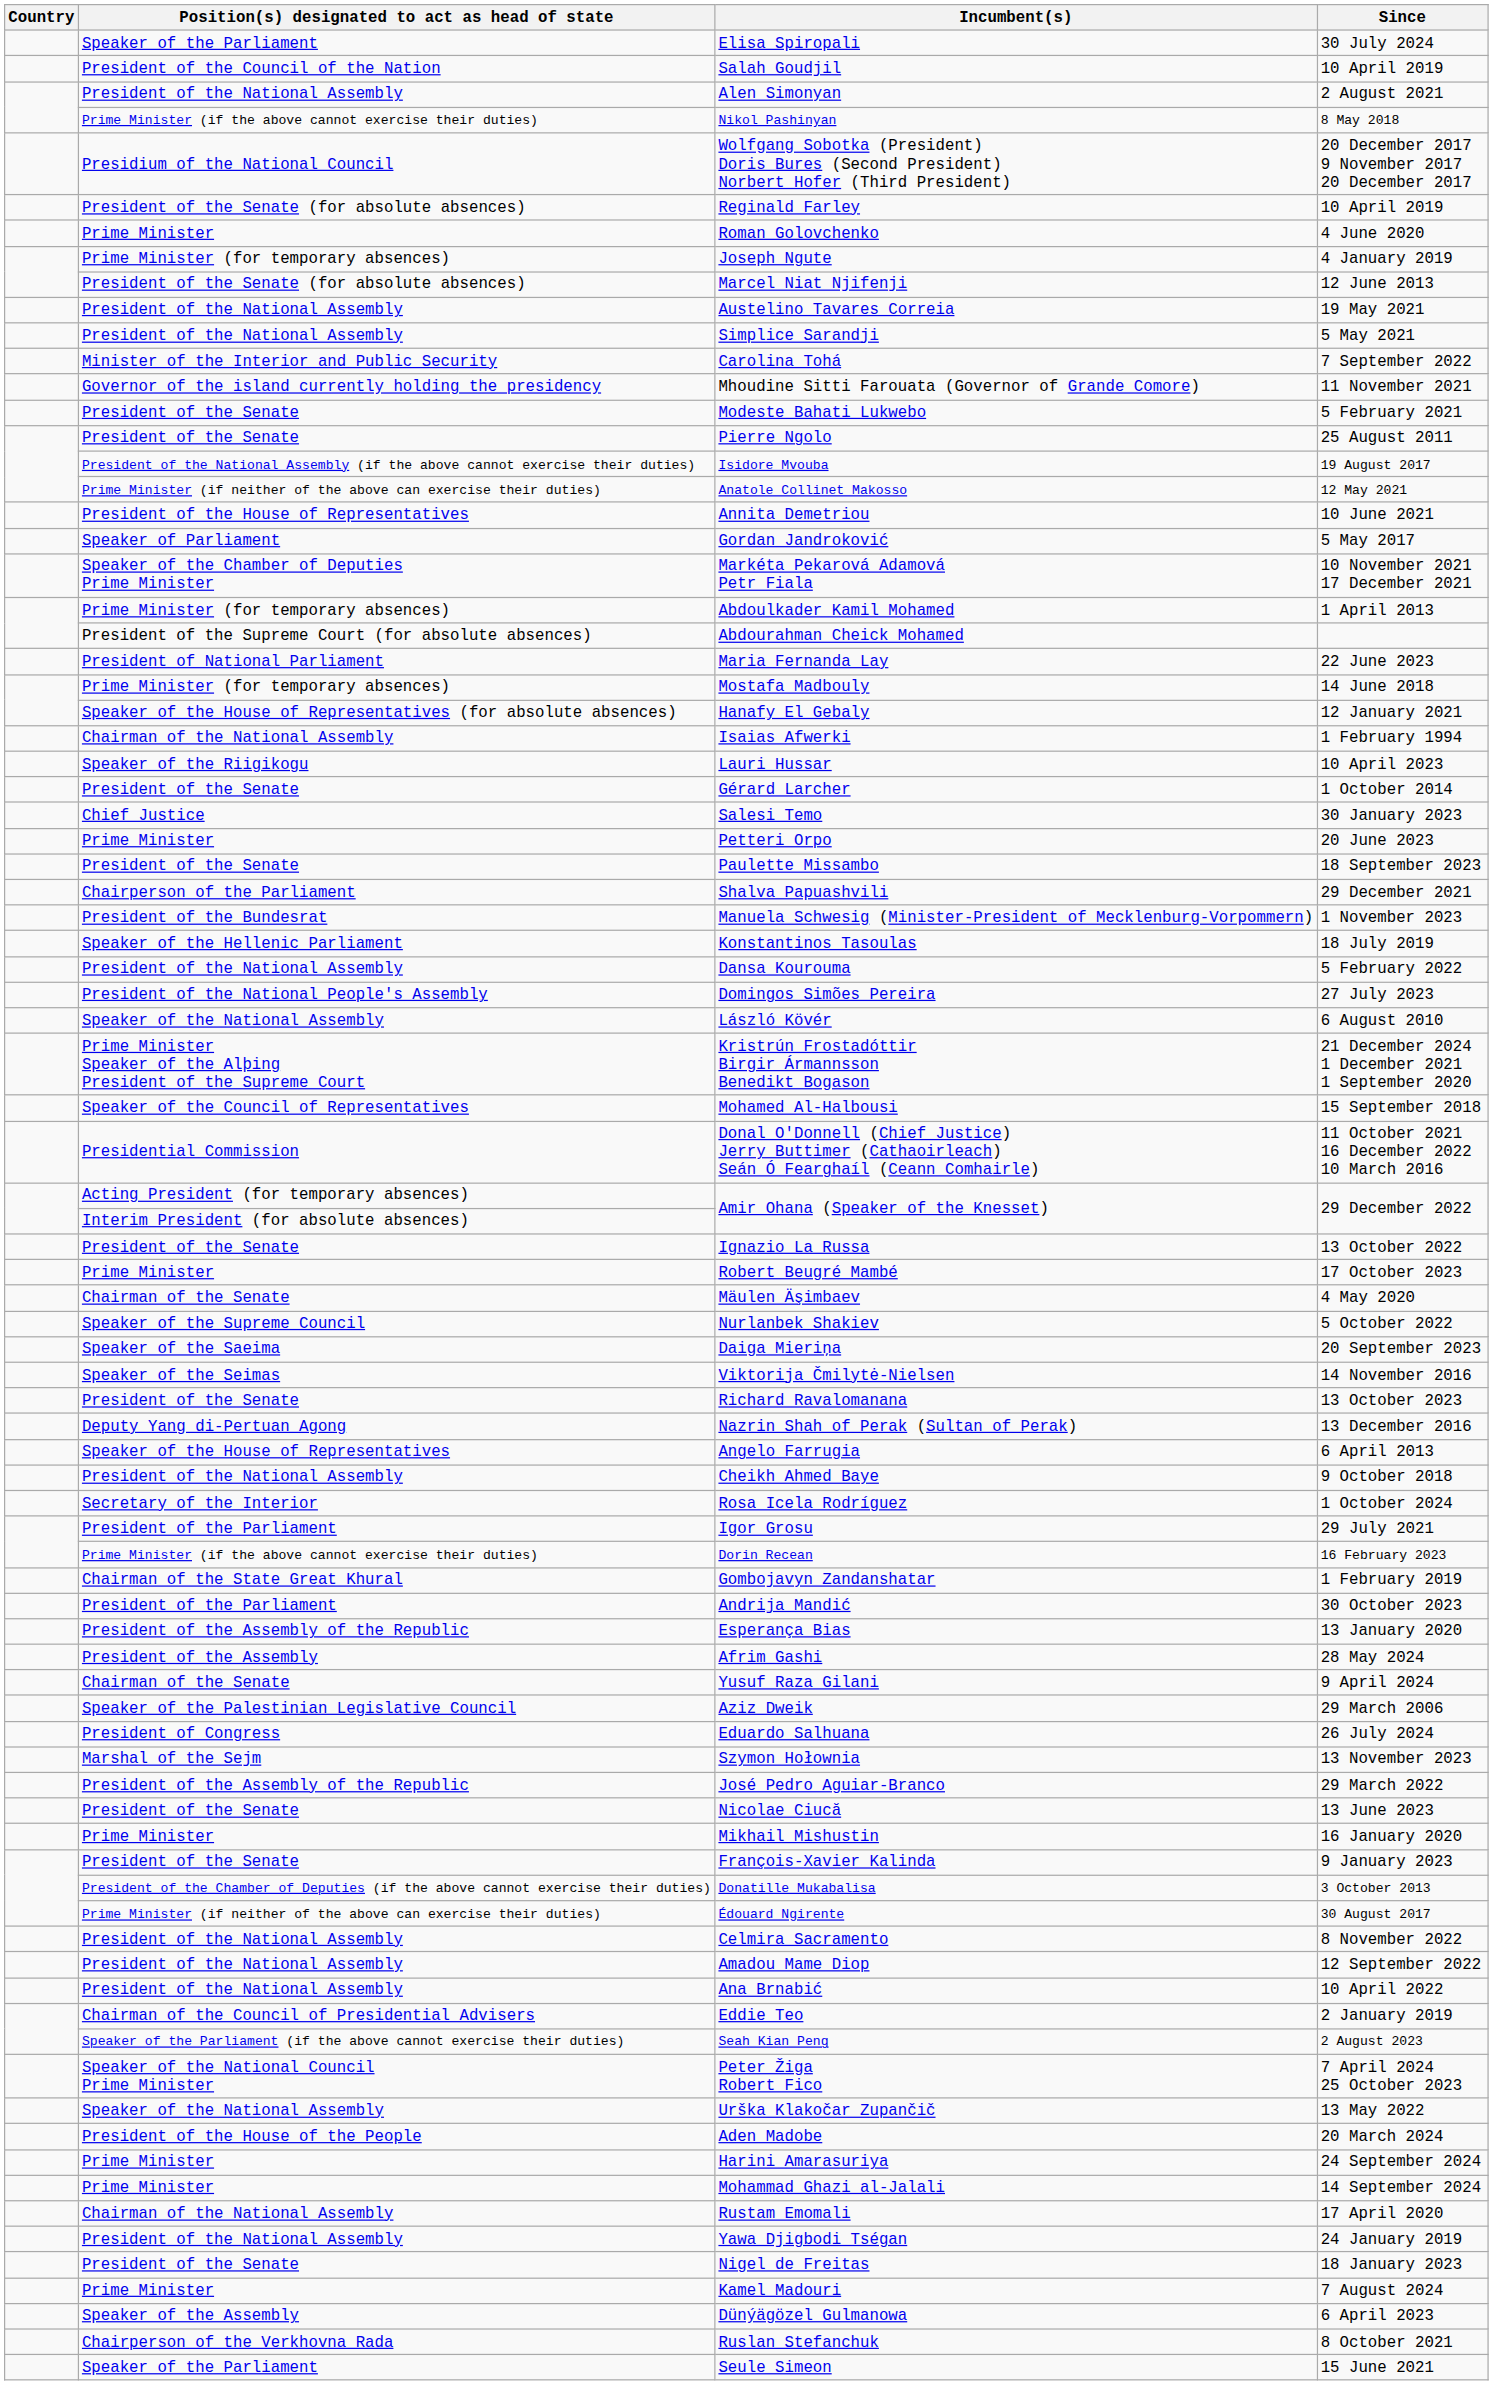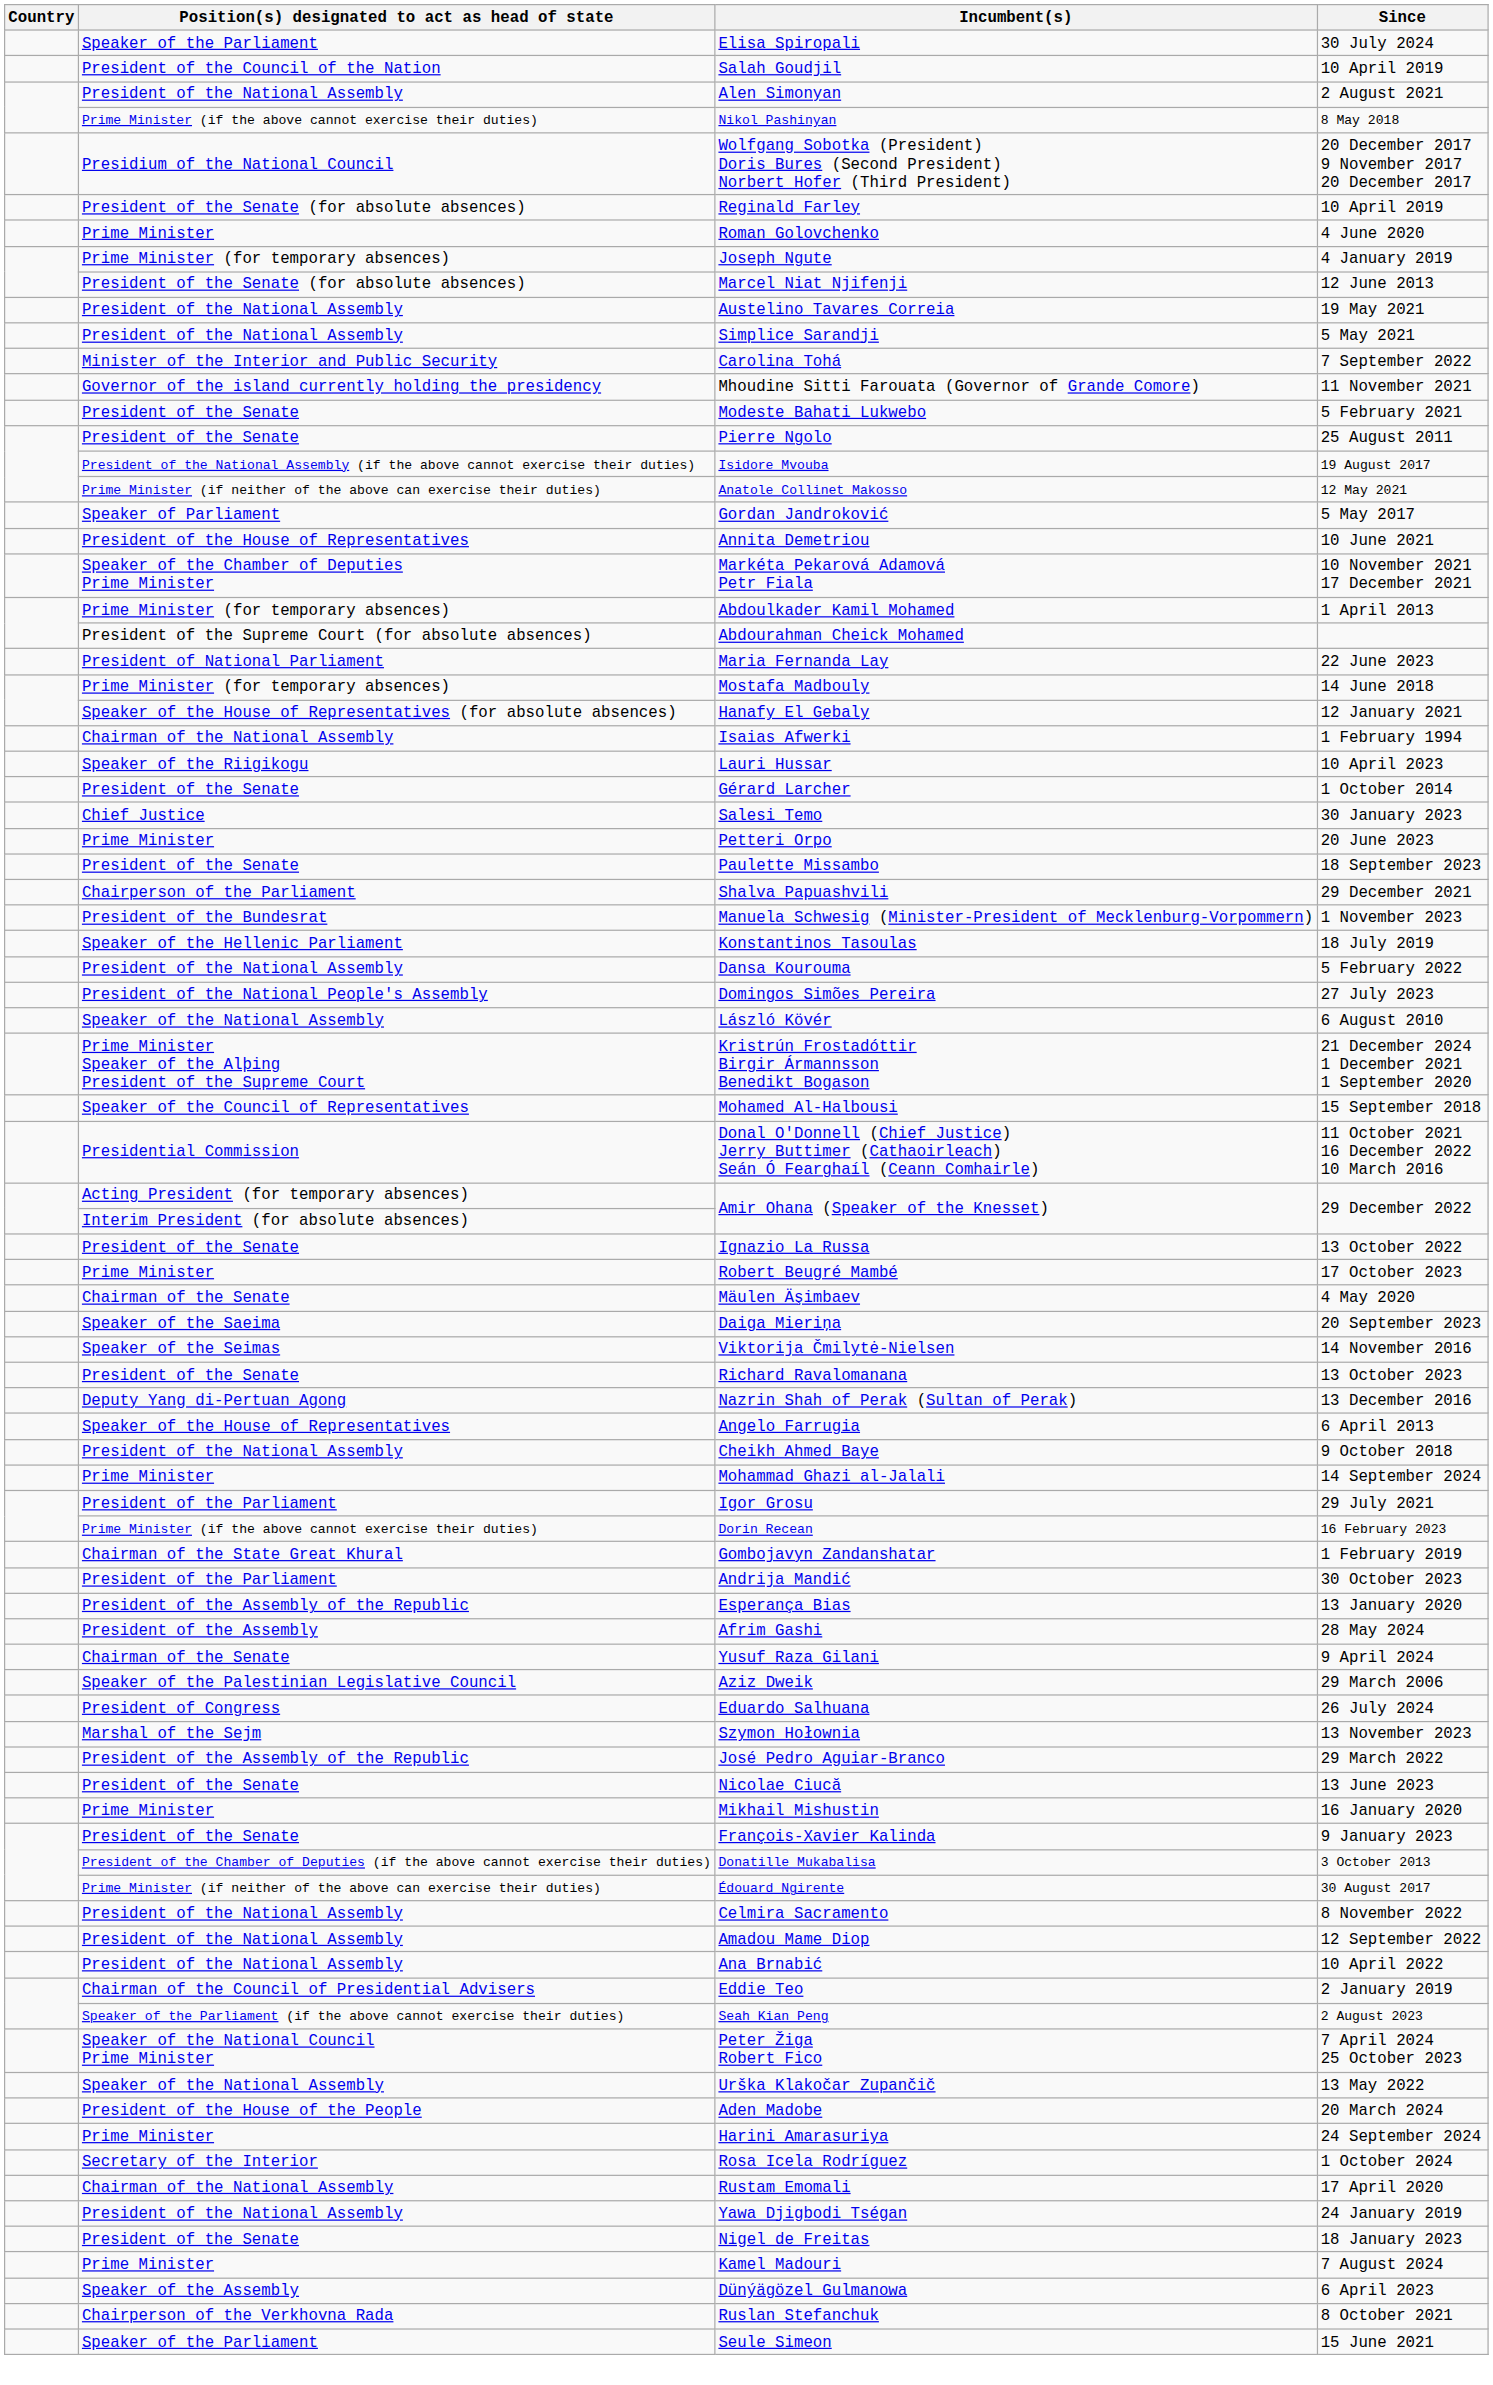rows swapped: Gordan Jandroković <-> Annita Demetriou
- row: Speaker of the Supreme Council | Nurlanbek Shakiev | 5 October 2022
rows swapped: Rosa Icela Rodríguez <-> Mohammad Ghazi al-Jalali
